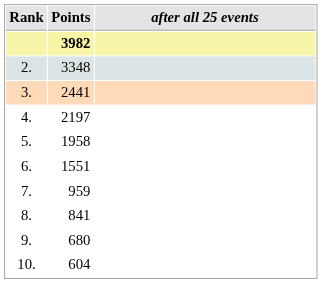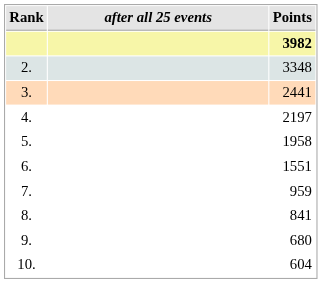columns swapped: after all 25 events <-> Points
